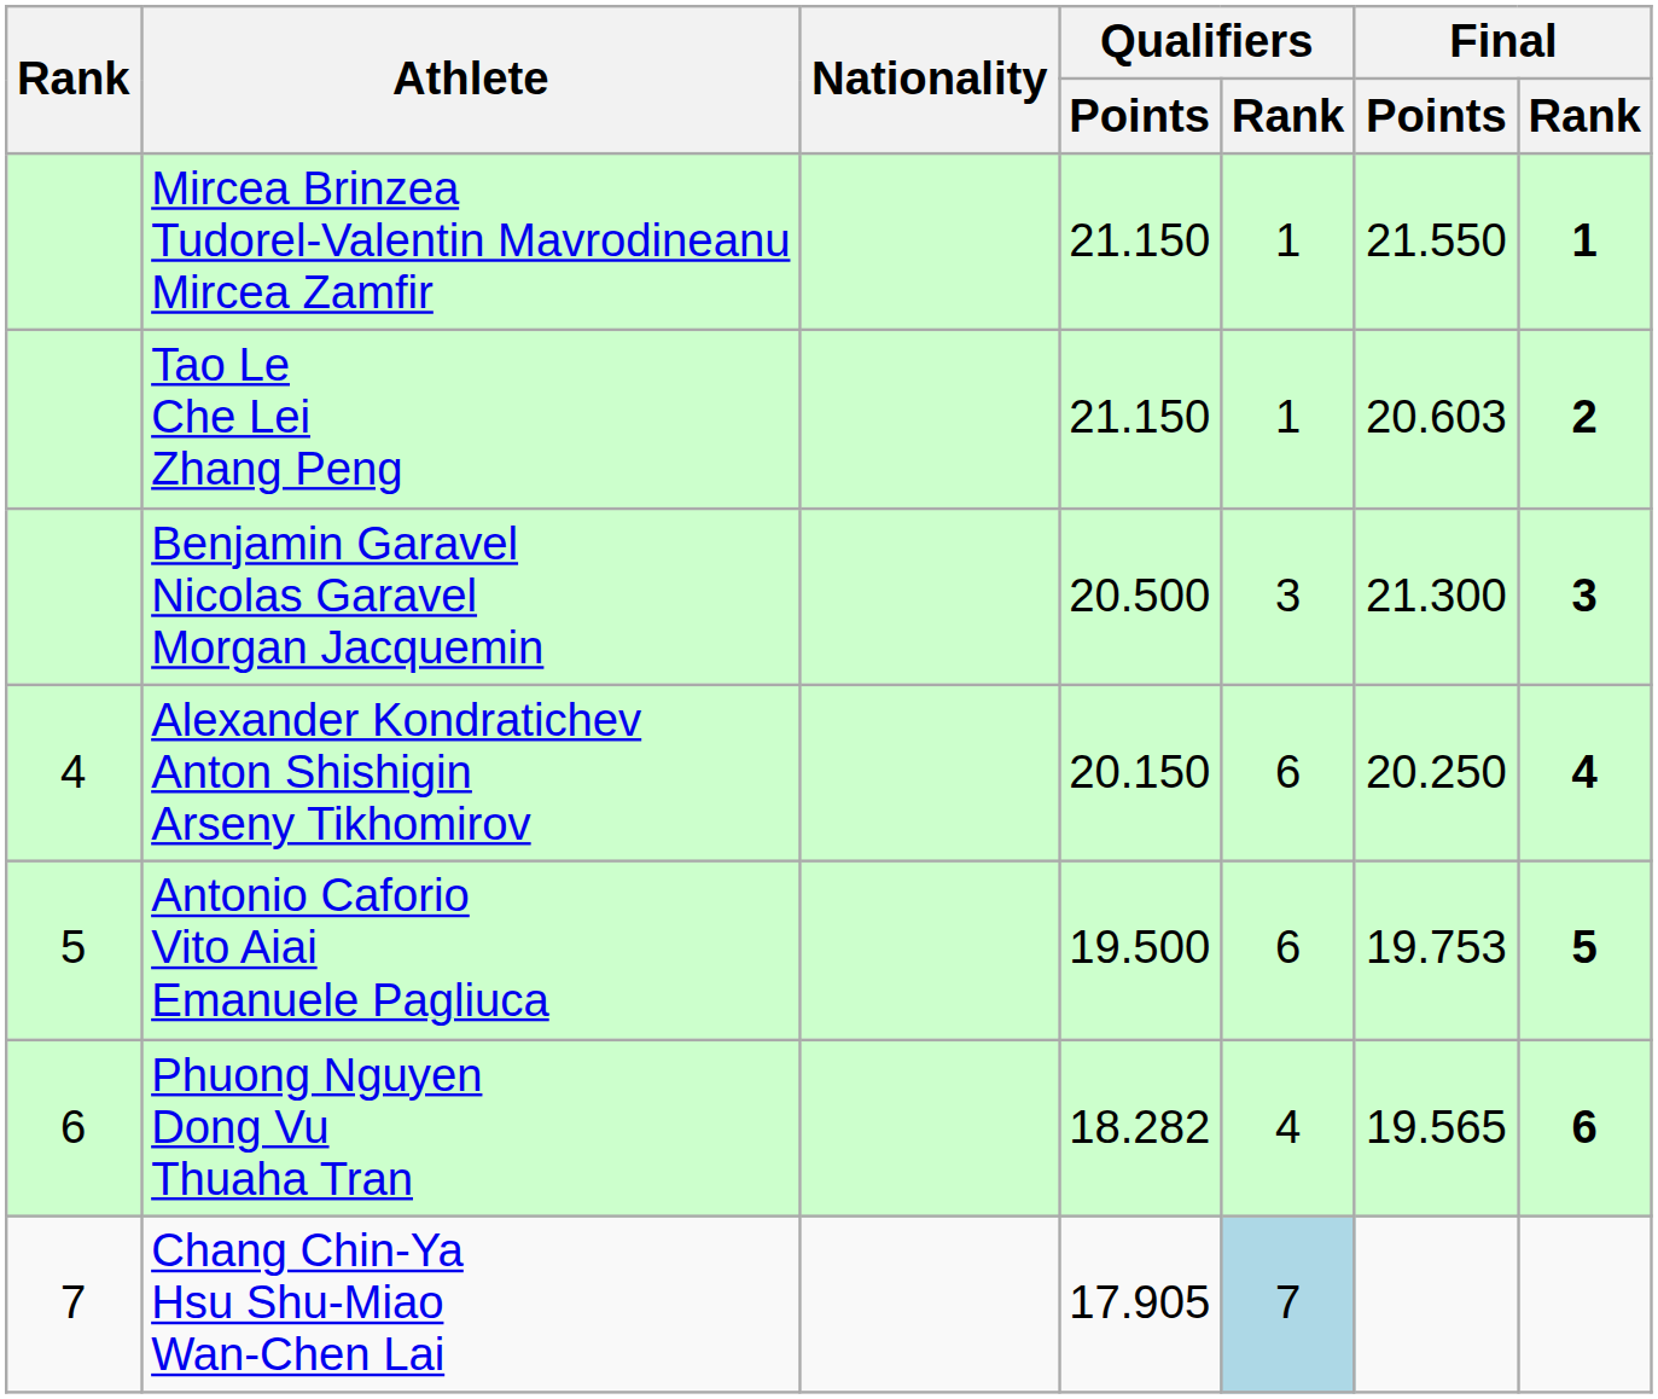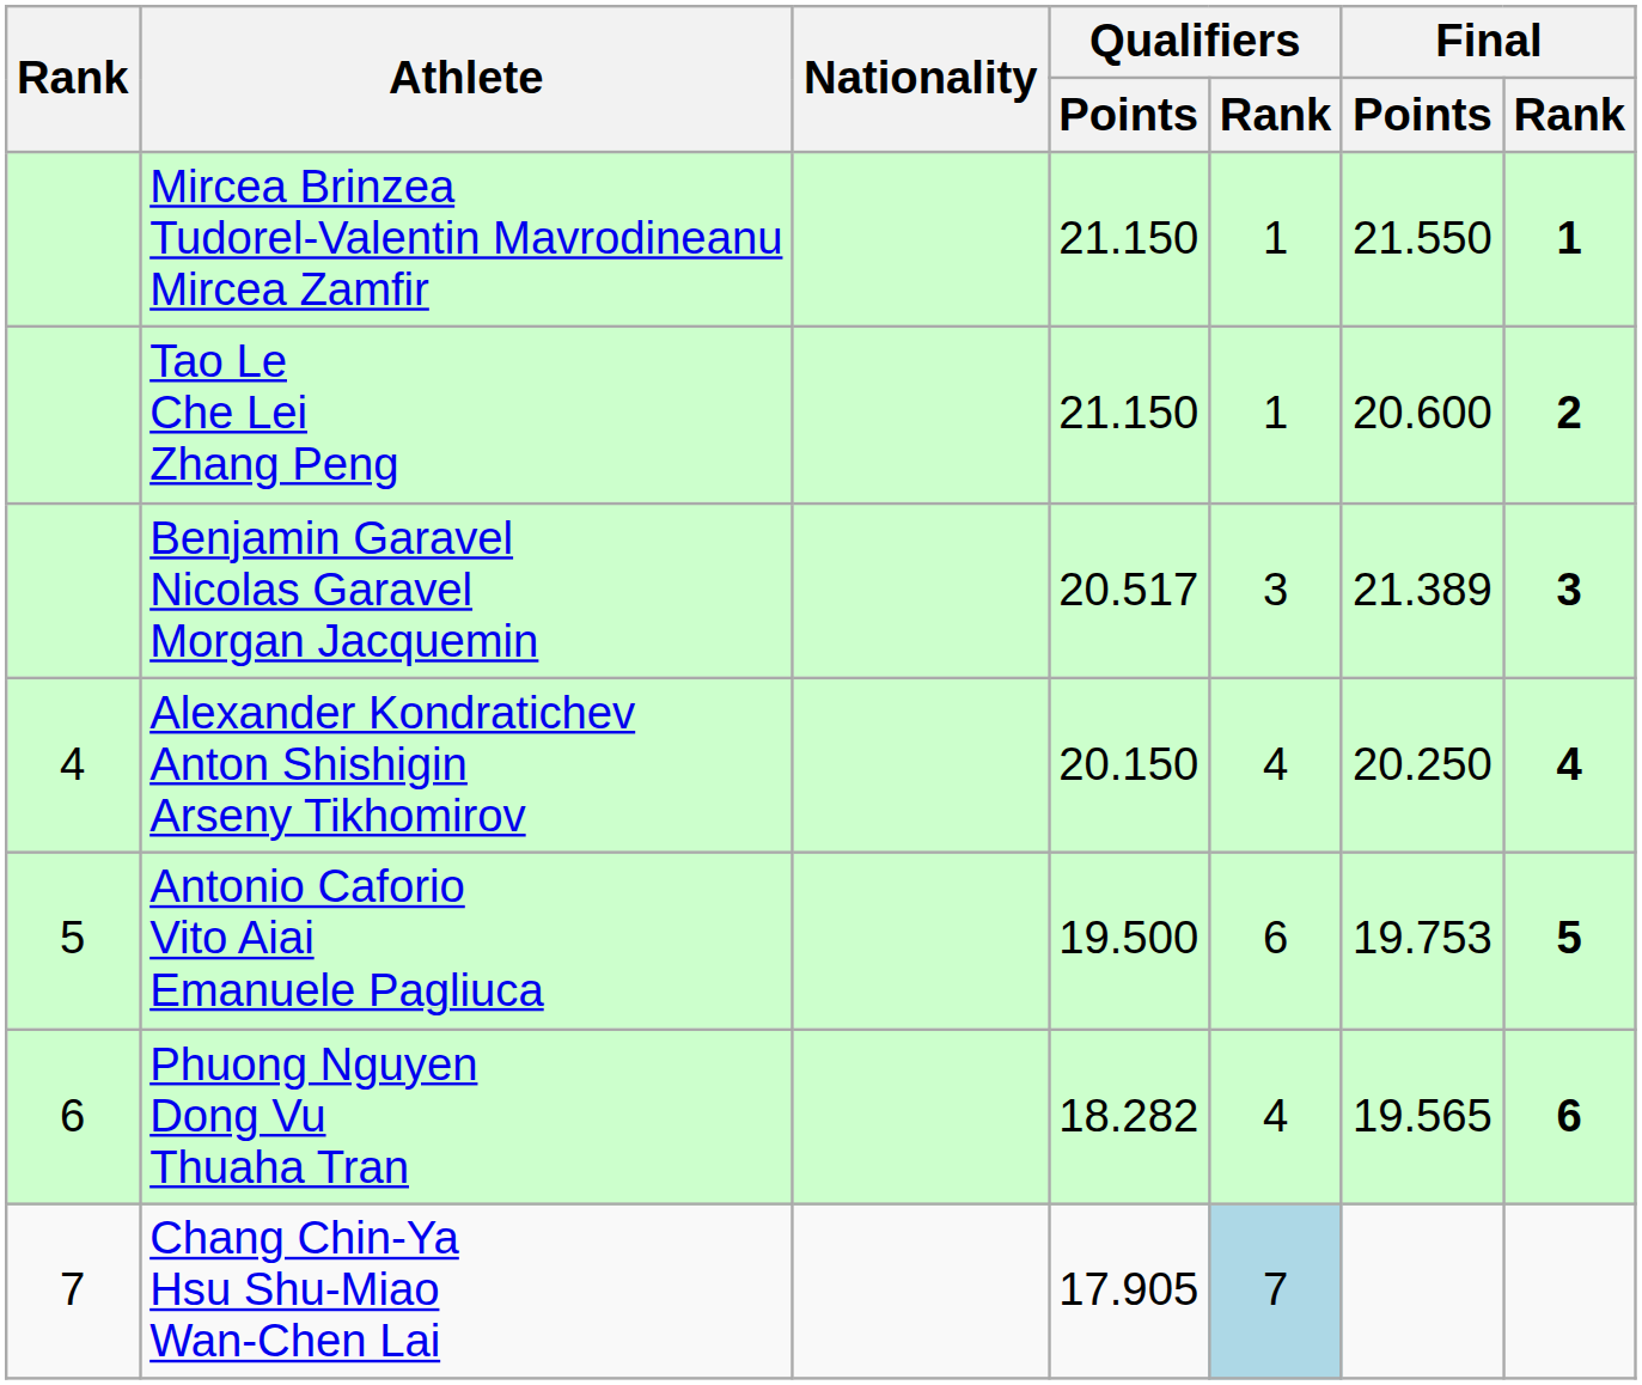Tao Le Che Lei Zhang Peng | Final / Points: 20.603 -> 20.600
Benjamin Garavel Nicolas Garavel Morgan Jacquemin | Qualifiers / Points: 20.500 -> 20.517
Benjamin Garavel Nicolas Garavel Morgan Jacquemin | Final / Points: 21.300 -> 21.389
Alexander Kondratichev Anton Shishigin Arseny Tikhomirov | Qualifiers / Rank: 6 -> 4
